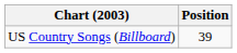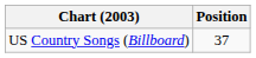US Country Songs (Billboard) | Position: 39 -> 37
